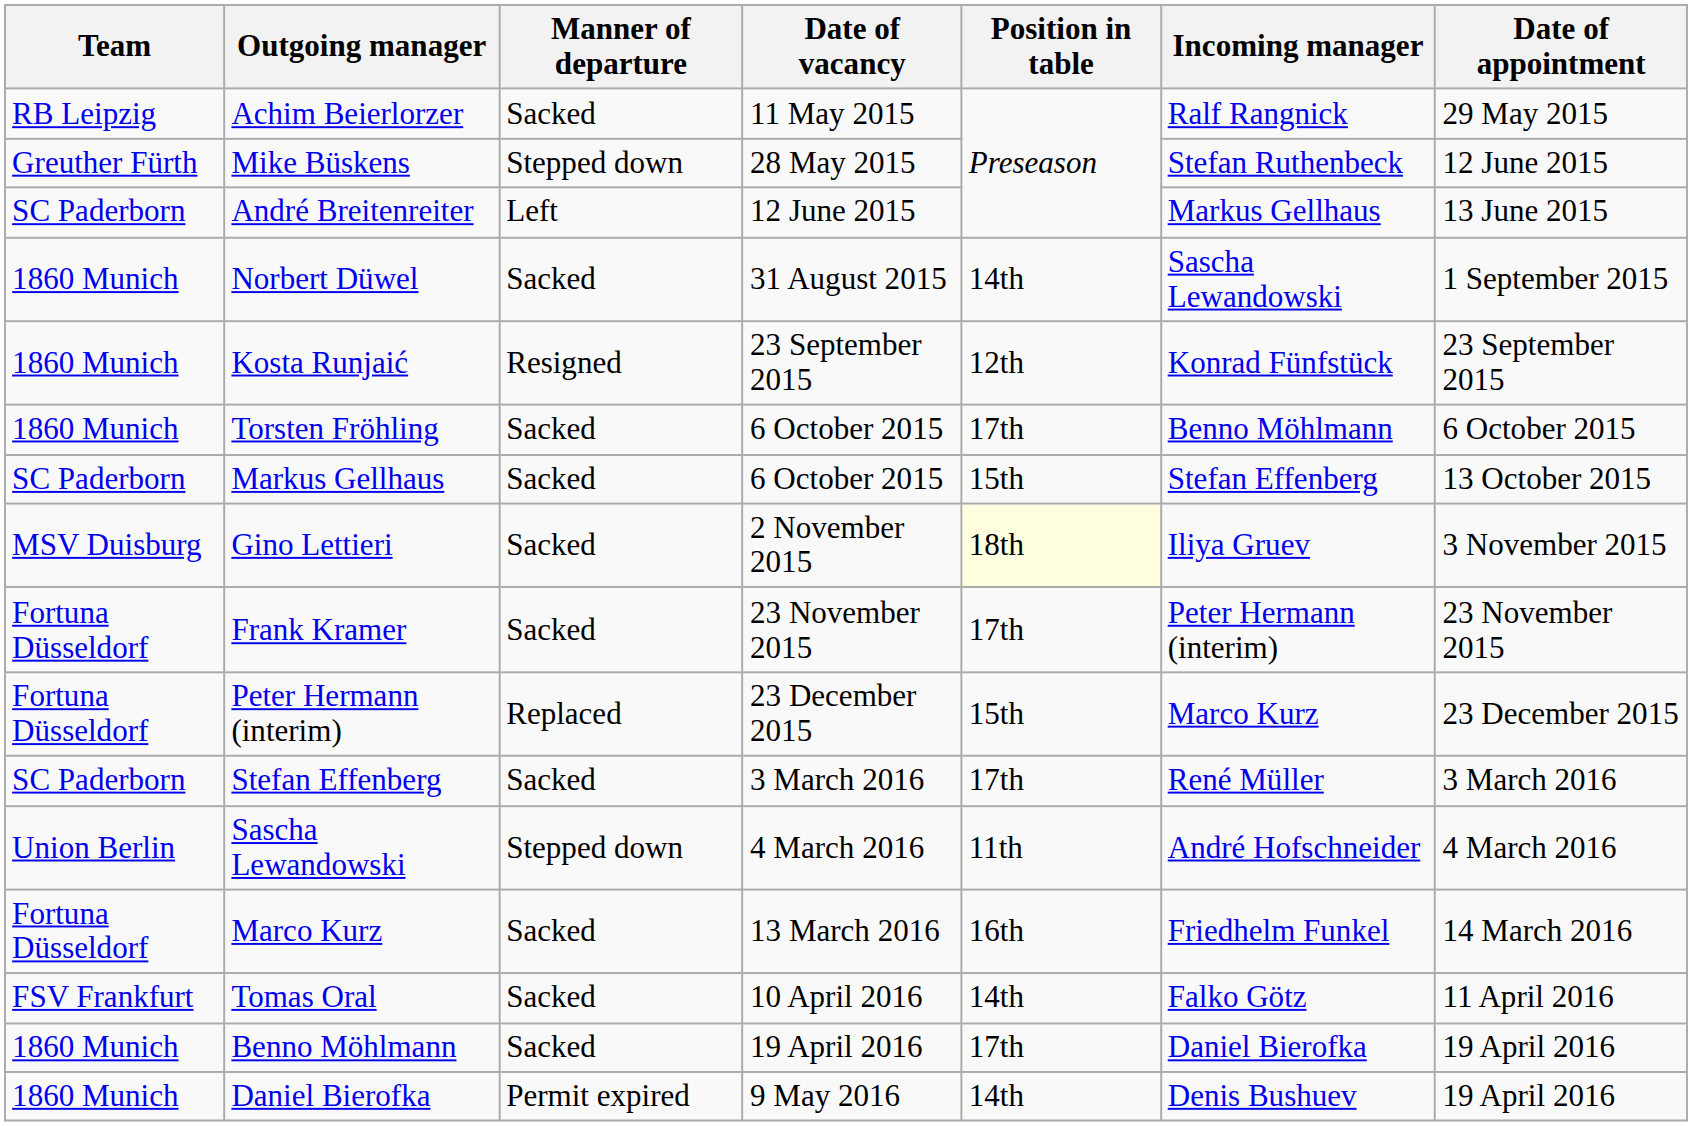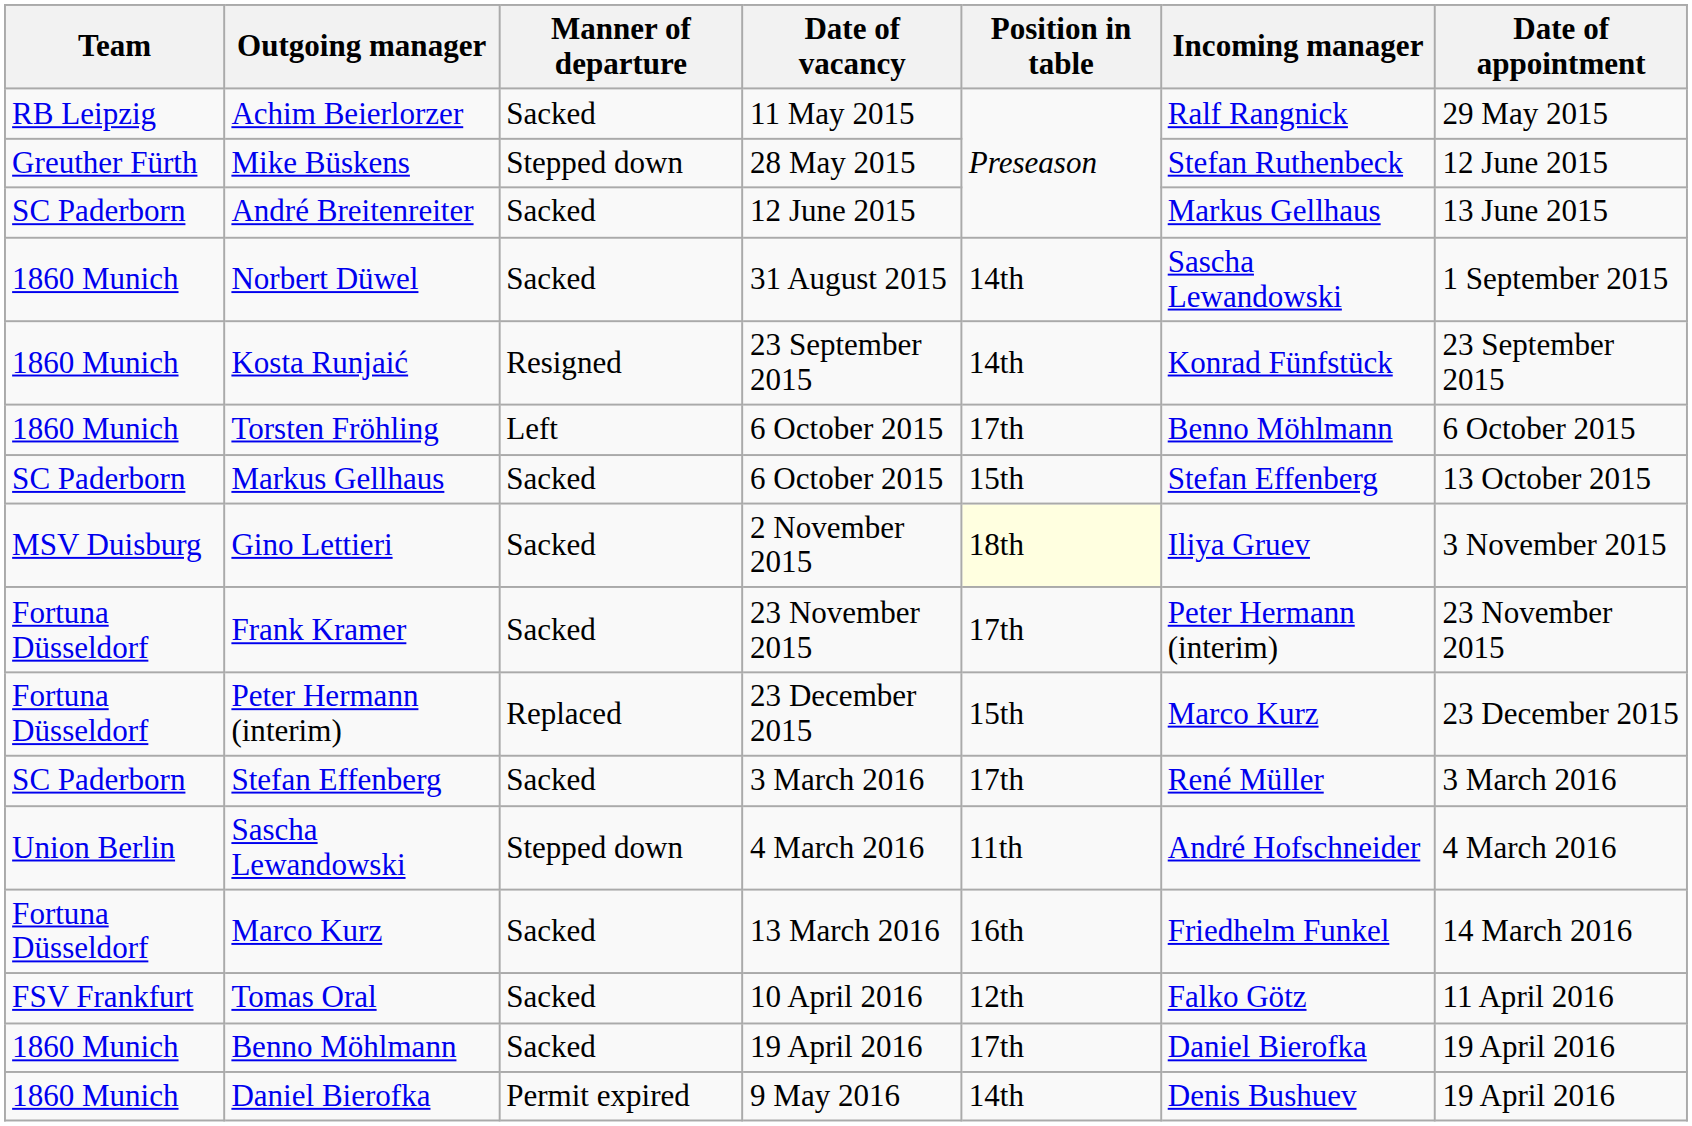André Breitenreiter | Manner of departure: Left -> Sacked
Kosta Runjaić | Position in table: 12th -> 14th
Torsten Fröhling | Manner of departure: Sacked -> Left
Tomas Oral | Position in table: 14th -> 12th
